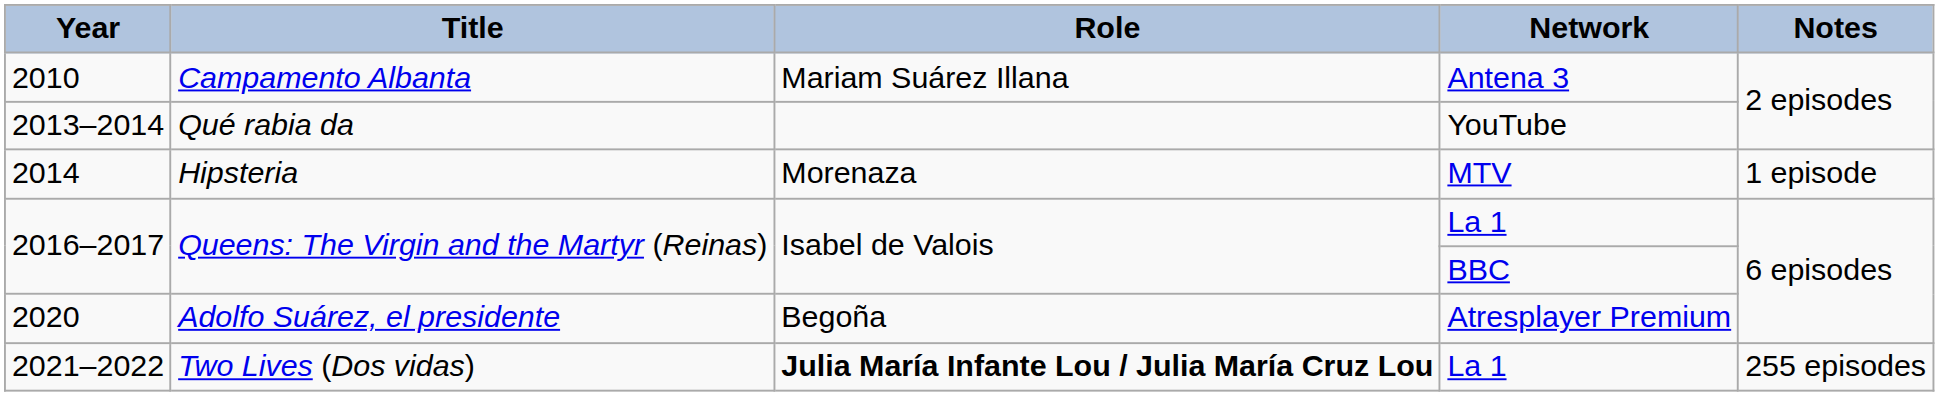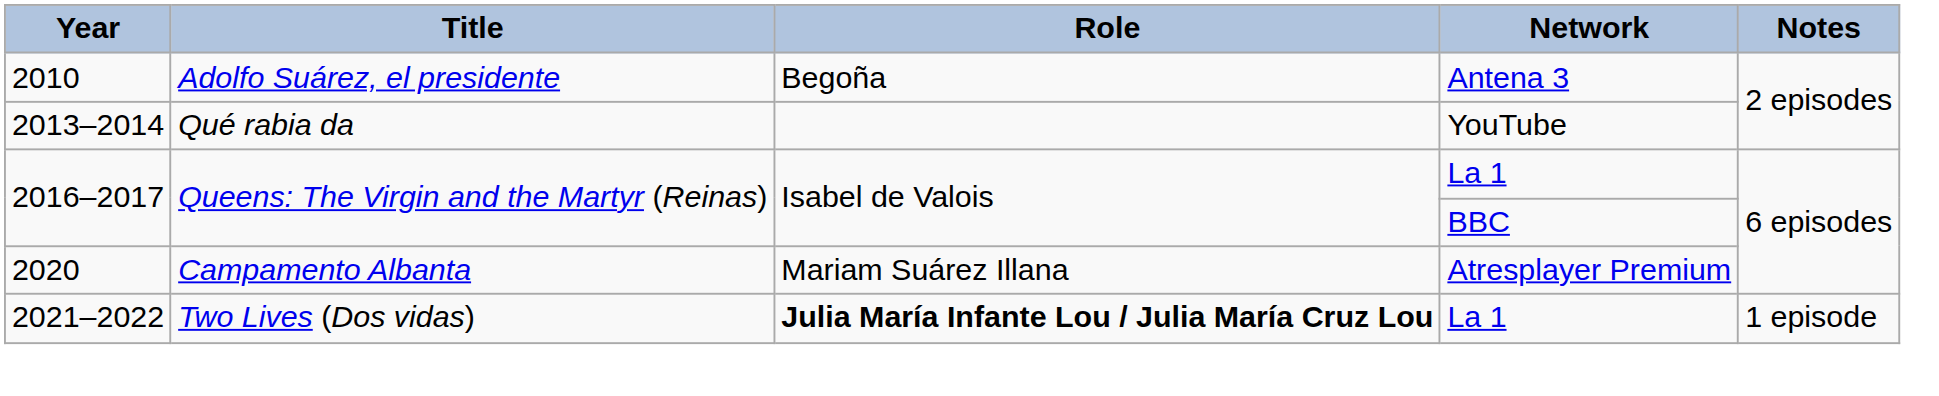2010 | Title: Campamento Albanta -> Adolfo Suárez, el presidente
2010 | Role: Mariam Suárez Illana -> Begoña
- row: 2014 | Hipsteria | Morenaza | MTV | 1 episode
2020 | Title: Adolfo Suárez, el presidente -> Campamento Albanta
2020 | Role: Begoña -> Mariam Suárez Illana
2021–2022 | Notes: 255 episodes -> 1 episode
